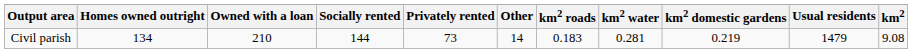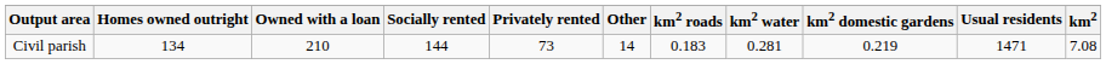Civil parish | Usual residents: 1479 -> 1471
Civil parish | km2: 9.08 -> 7.08
